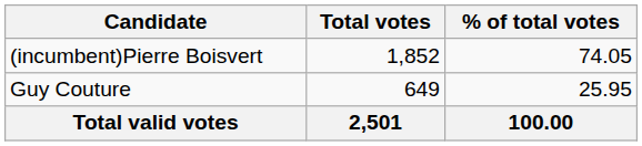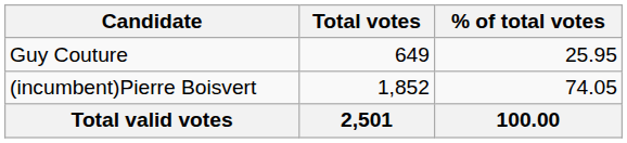rows swapped: (incumbent)Pierre Boisvert <-> Guy Couture
